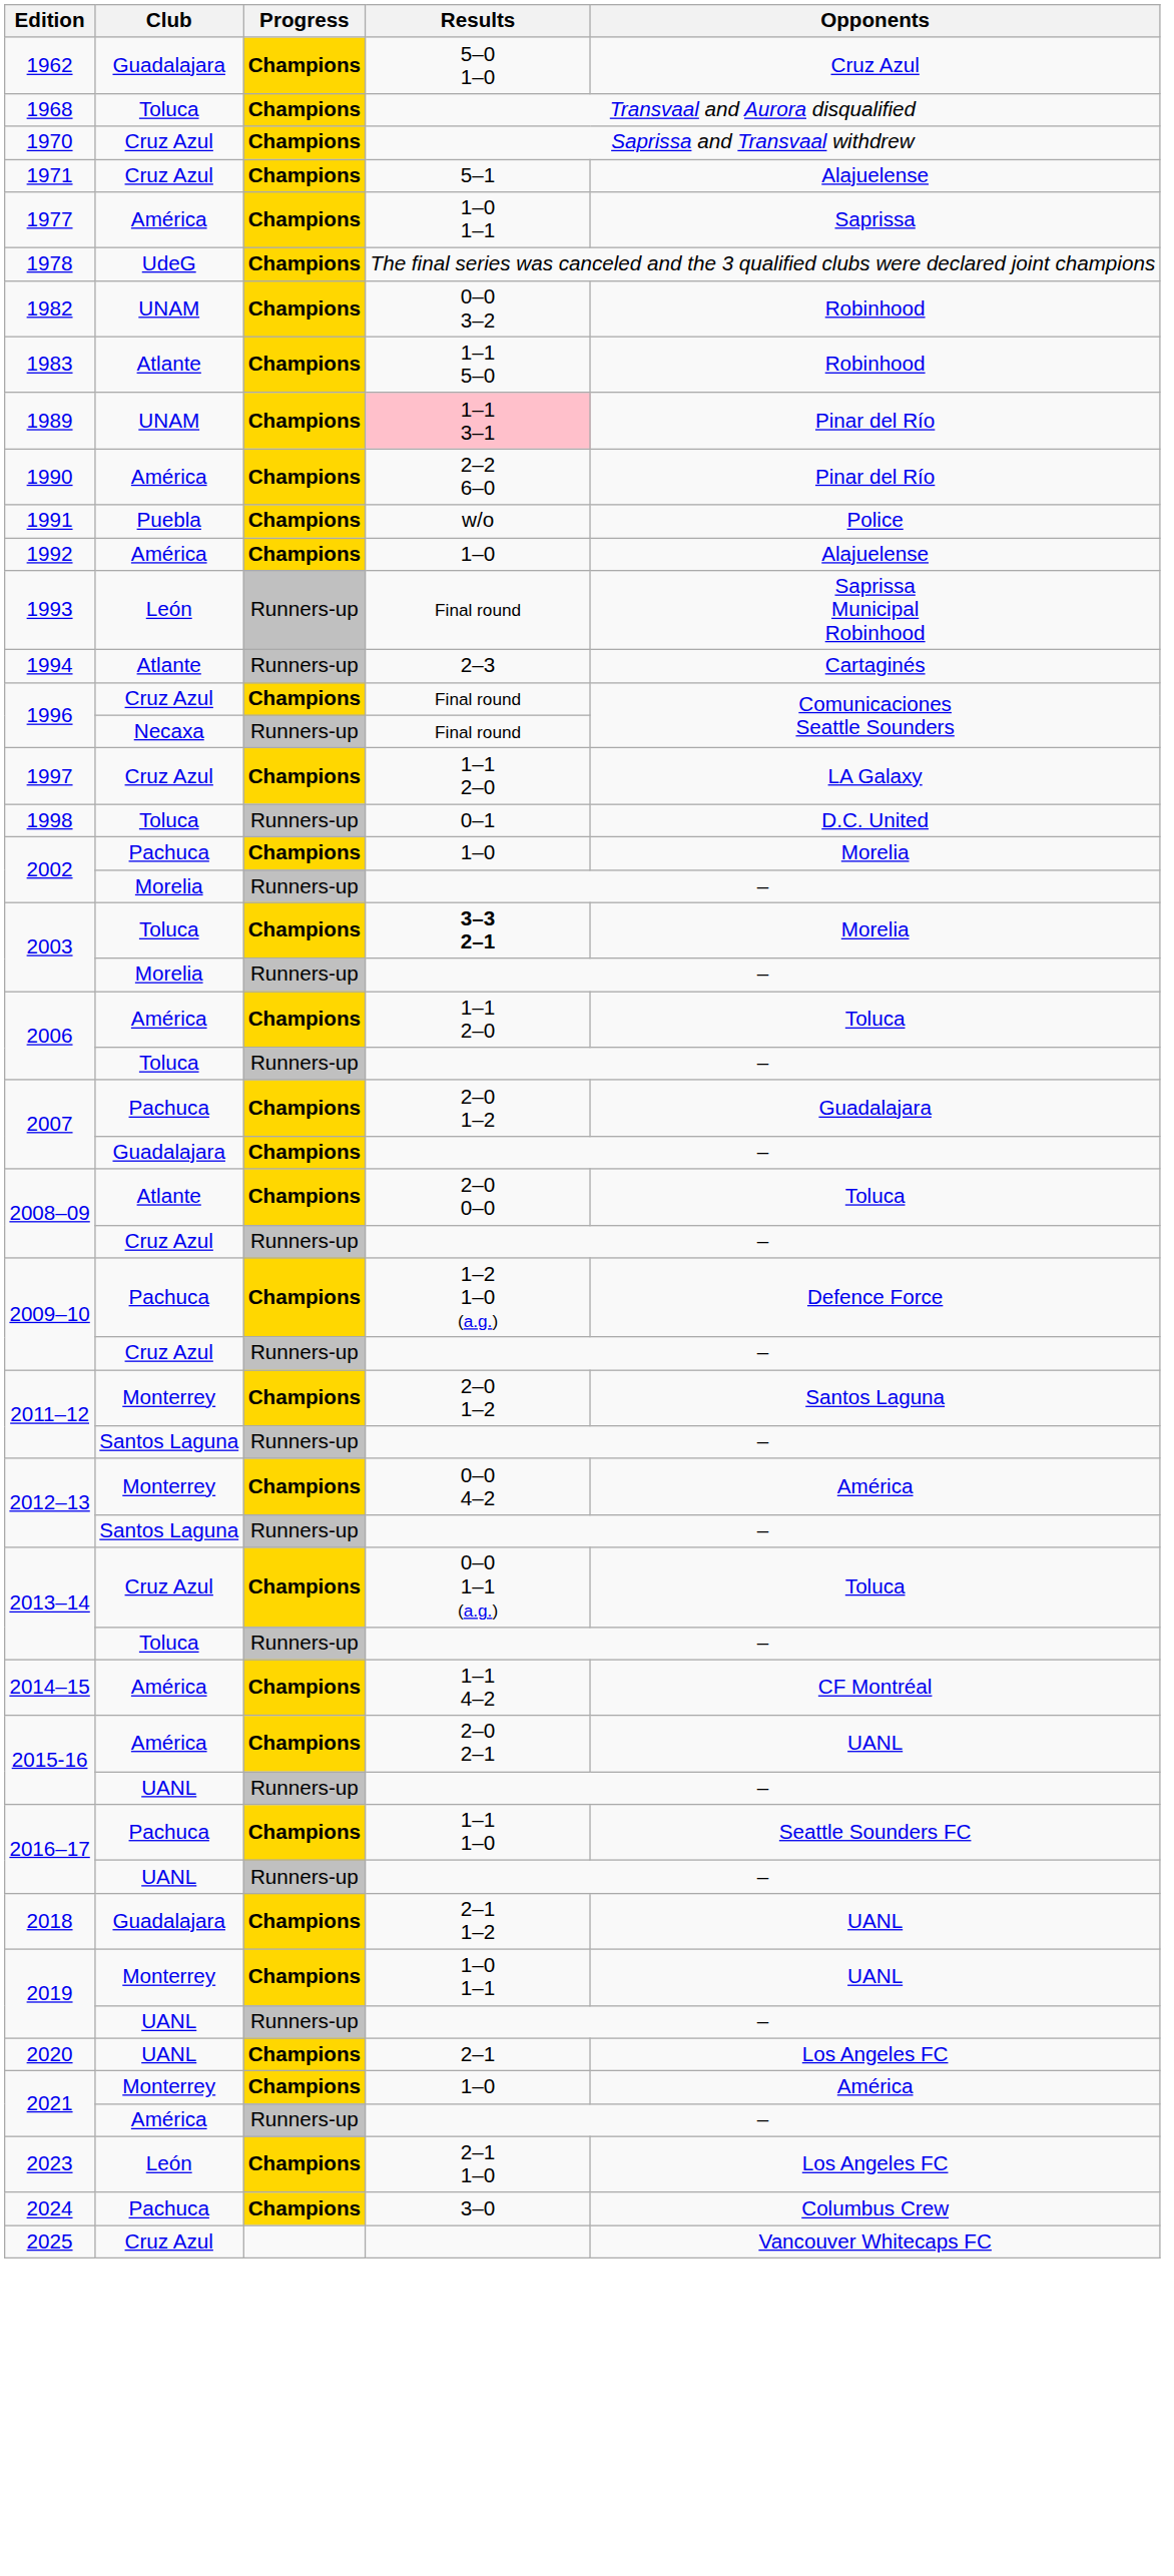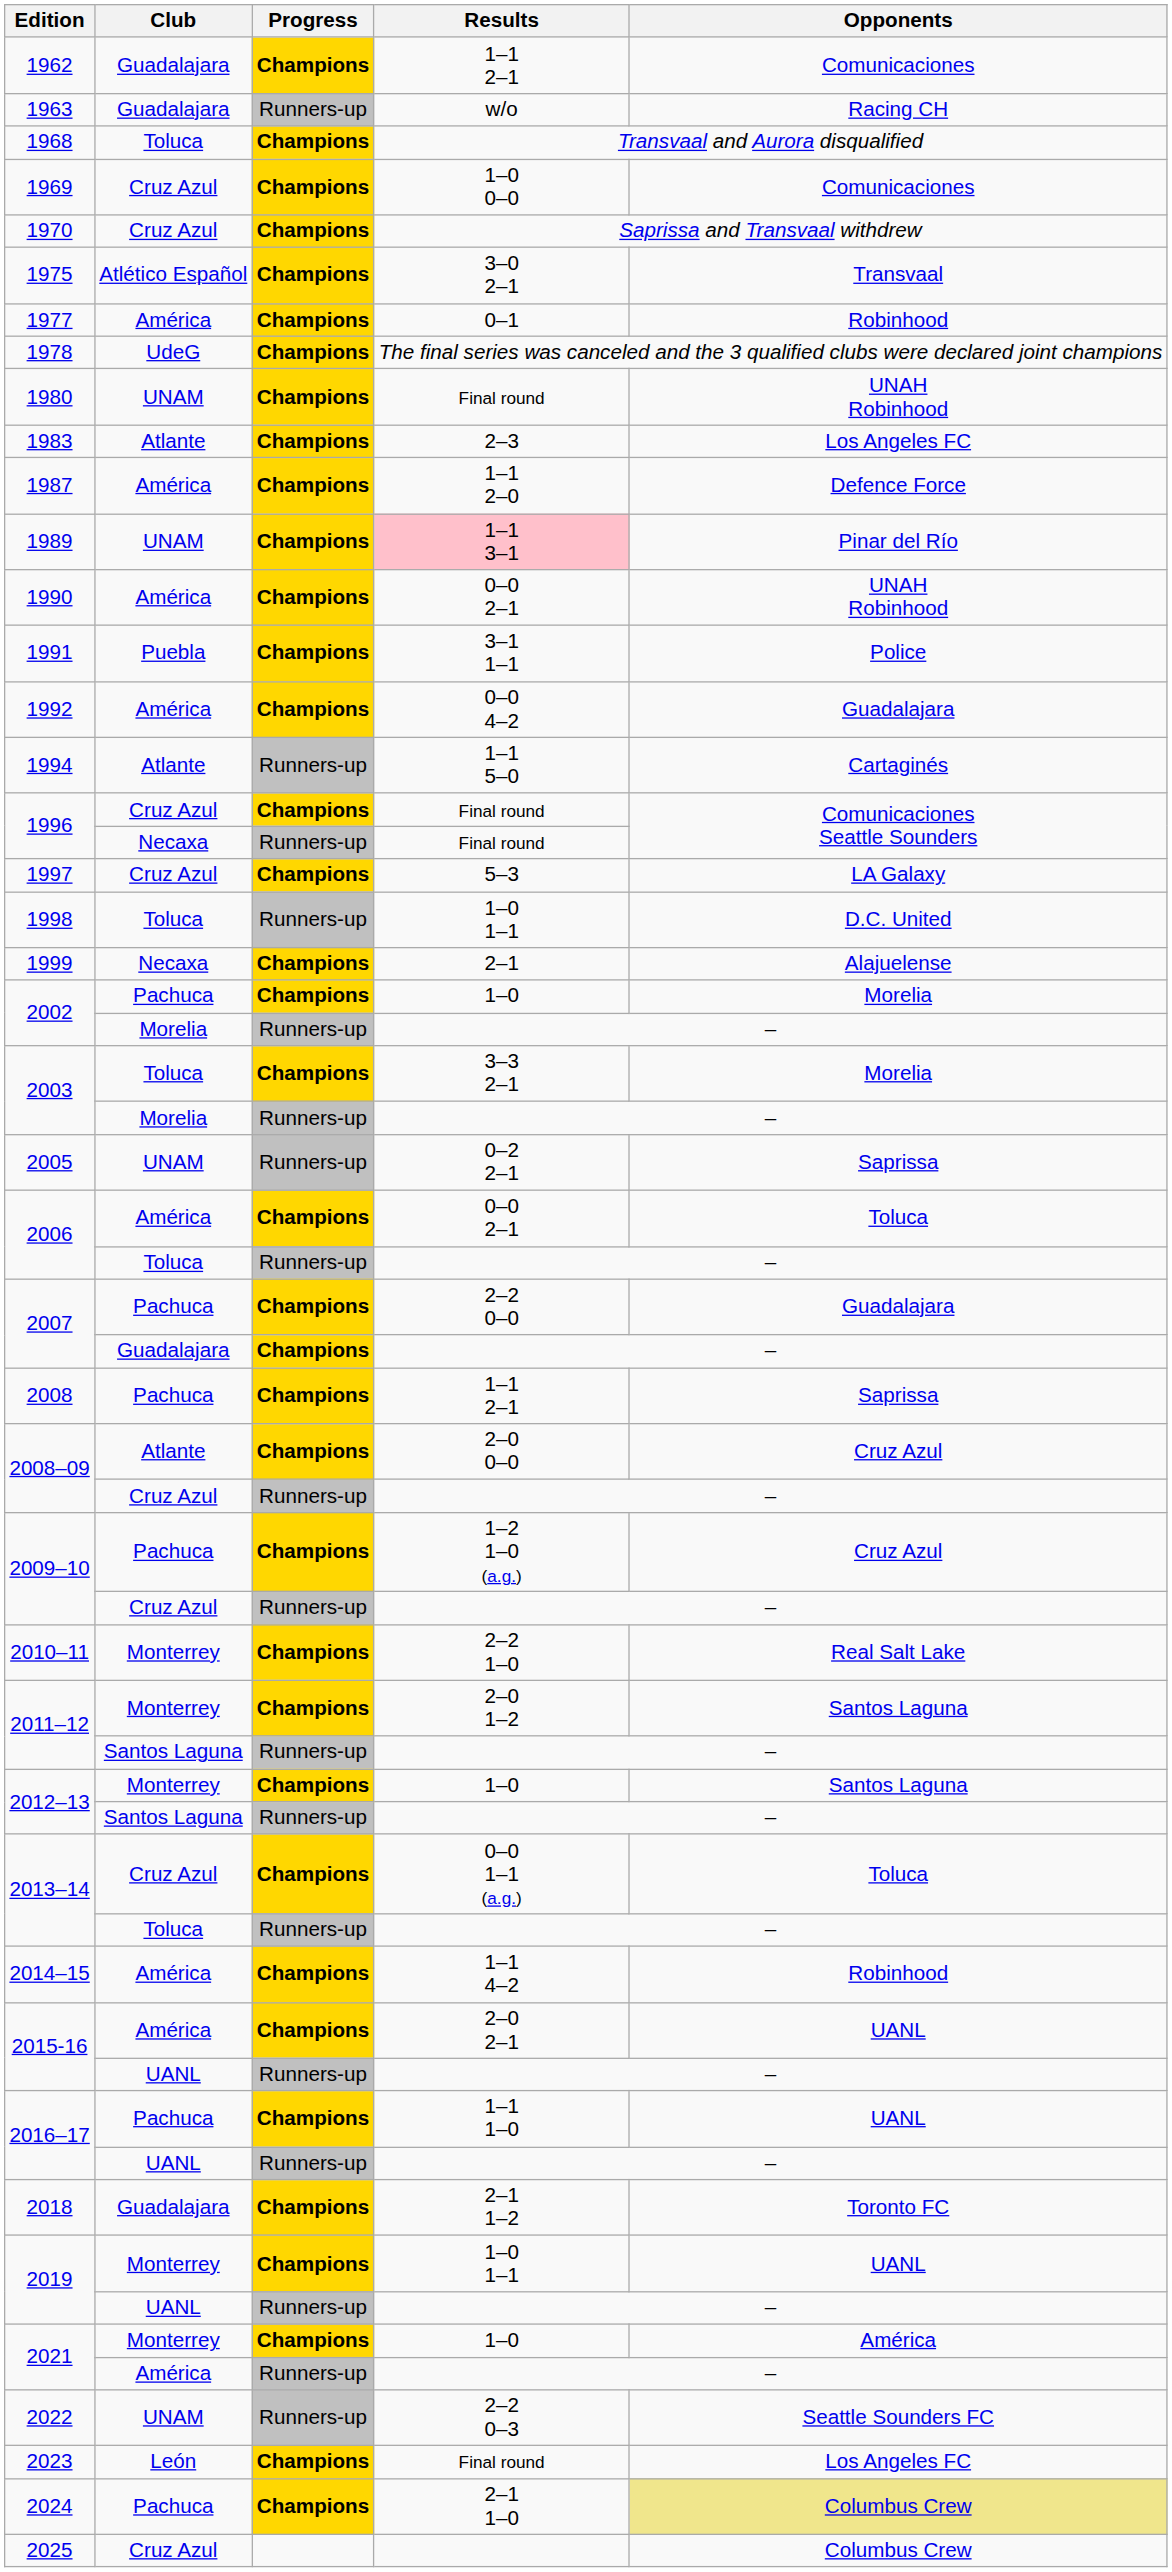1962 | Results: 5–0 1–0 -> 1–1 2–1
1962 | Opponents: Cruz Azul -> Comunicaciones
+ row: 1963 | Guadalajara | Runners-up | w/o | Racing CH
+ row: 1969 | Cruz Azul | Champions | 1–0 0–0 | Comunicaciones
- row: 1971 | Cruz Azul | Champions | 5–1 | Alajuelense
+ row: 1975 | Atlético Español | Champions | 3–0 2–1 | Transvaal
1977 | Results: 1–0 1–1 -> 0–1
1977 | Opponents: Saprissa -> Robinhood
+ row: 1980 | UNAM | Champions | Final round | UNAH Robinhood
- row: 1982 | UNAM | Champions | 0–0 3–2 | Robinhood
1983 | Results: 1–1 5–0 -> 2–3
1983 | Opponents: Robinhood -> Los Angeles FC
+ row: 1987 | América | Champions | 1–1 2–0 | Defence Force
1990 | Results: 2–2 6–0 -> 0–0 2–1
1990 | Opponents: Pinar del Río -> UNAH Robinhood
1991 | Results: w/o -> 3–1 1–1
1992 | Results: 1–0 -> 0–0 4–2
1992 | Opponents: Alajuelense -> Guadalajara
- row: 1993 | León | Runners-up | Final round | Saprissa Municipal Robinhood
1994 | Results: 2–3 -> 1–1 5–0
1997 | Results: 1–1 2–0 -> 5–3
1998 | Results: 0–1 -> 1–0 1–1
+ row: 1999 | Necaxa | Champions | 2–1 | Alajuelense
2003 / Toluca | Results: bold -> normal
+ row: 2005 | UNAM | Runners-up | 0–2 2–1 | Saprissa
2006 / América | Results: 1–1 2–0 -> 0–0 2–1
2007 / Pachuca | Results: 2–0 1–2 -> 2–2 0–0
+ row: 2008 | Pachuca | Champions | 1–1 2–1 | Saprissa
2008–09 / Atlante | Opponents: Toluca -> Cruz Azul
2009–10 / Pachuca | Opponents: Defence Force -> Cruz Azul
+ row: 2010–11 | Monterrey | Champions | 2–2 1–0 | Real Salt Lake
2012–13 / Monterrey | Results: 0–0 4–2 -> 1–0
2012–13 / Monterrey | Opponents: América -> Santos Laguna
2014–15 | Opponents: CF Montréal -> Robinhood
2016–17 / Pachuca | Opponents: Seattle Sounders FC -> UANL
2018 | Opponents: UANL -> Toronto FC
- row: 2020 | UANL | Champions | 2–1 | Los Angeles FC
+ row: 2022 | UNAM | Runners-up | 2–2 0–3 | Seattle Sounders FC
2023 | Results: 2–1 1–0 -> Final round
2024 | Results: 3–0 -> 2–1 1–0
2024 | Opponents: no background -> khaki background
2025 | Opponents: Vancouver Whitecaps FC -> Columbus Crew
